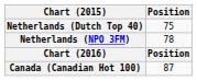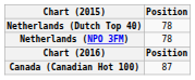Netherlands (Dutch Top 40) | Position: 75 -> 78
